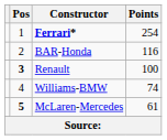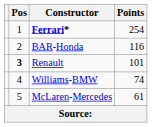Renault | Points: 100 -> 101
McLaren-Mercedes | Pos: bold -> normal
